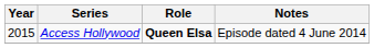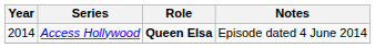Access Hollywood | Year: 2015 -> 2014
